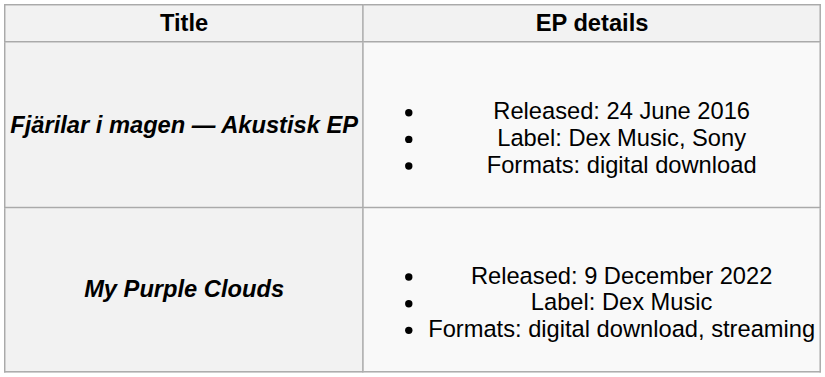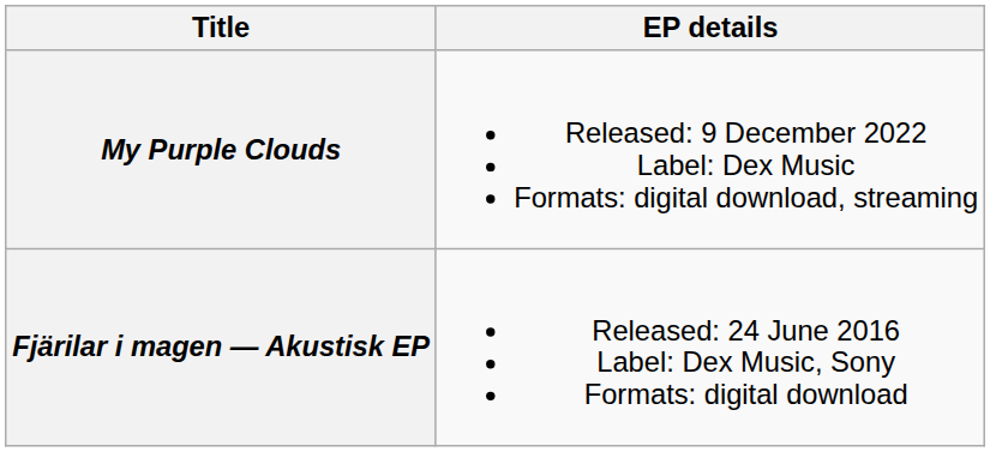rows swapped: Fjärilar i magen — Akustisk EP <-> My Purple Clouds
